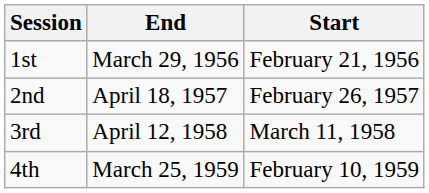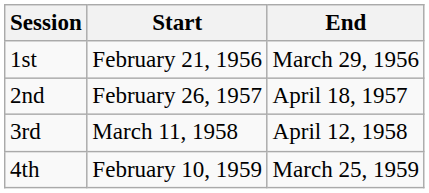columns swapped: Start <-> End
